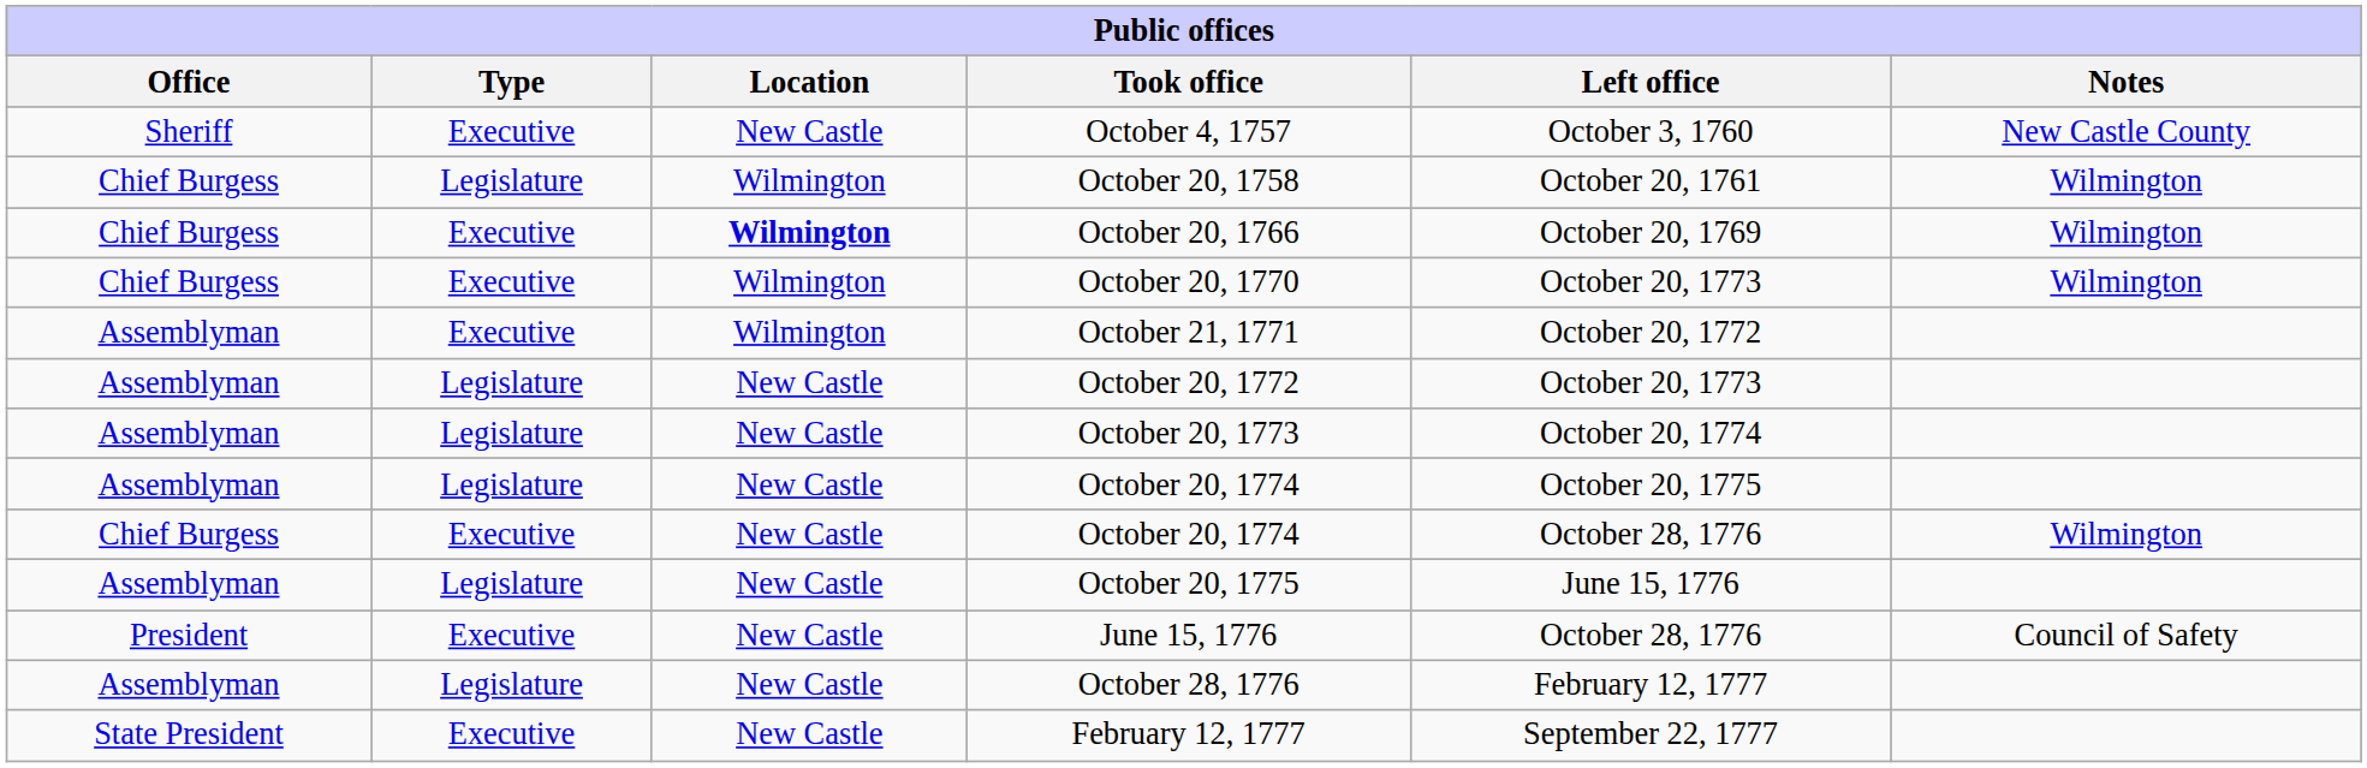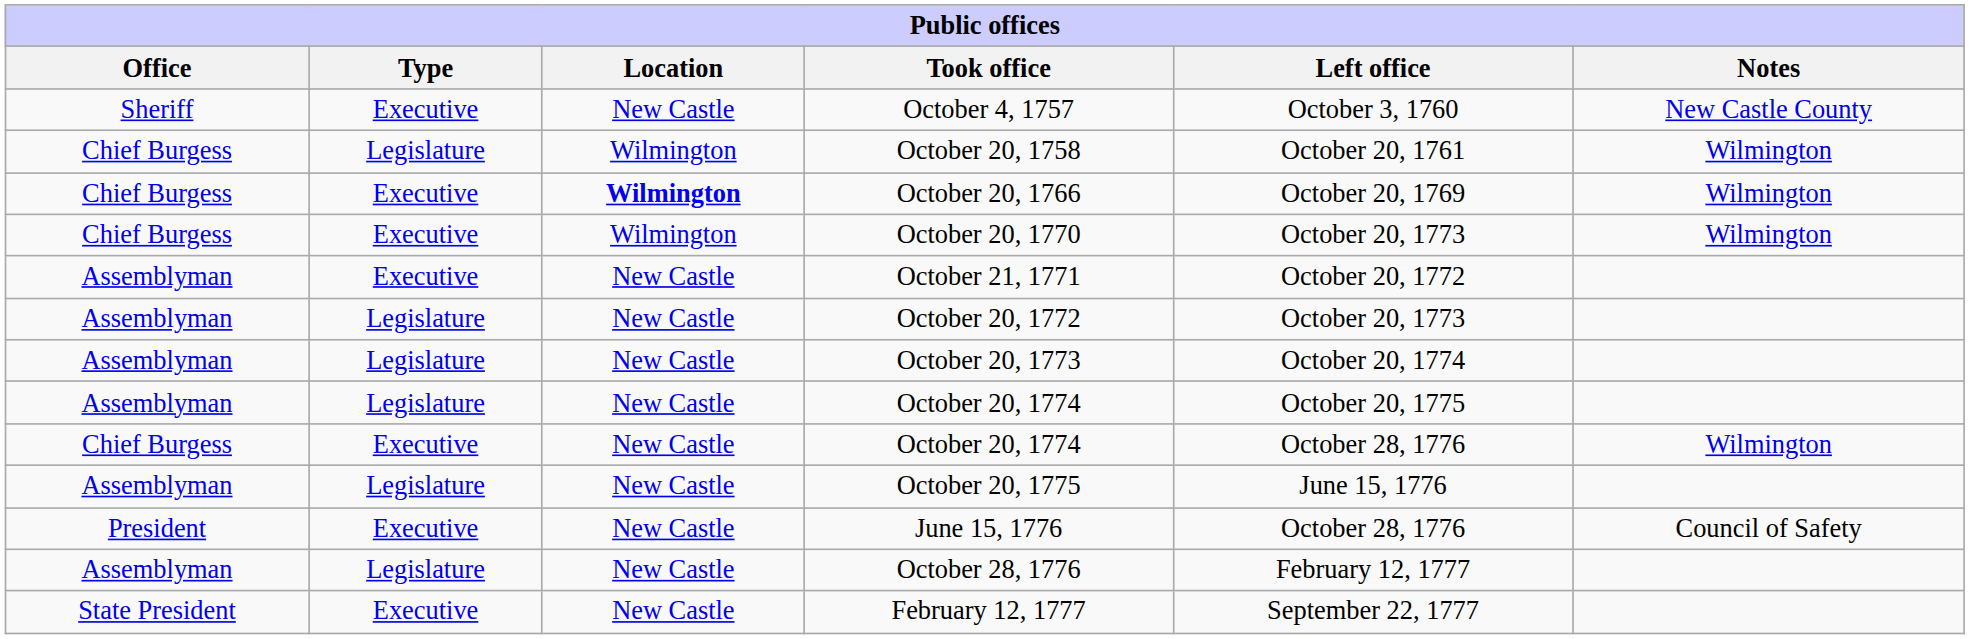October 21, 1771 | Location: Wilmington -> New Castle
